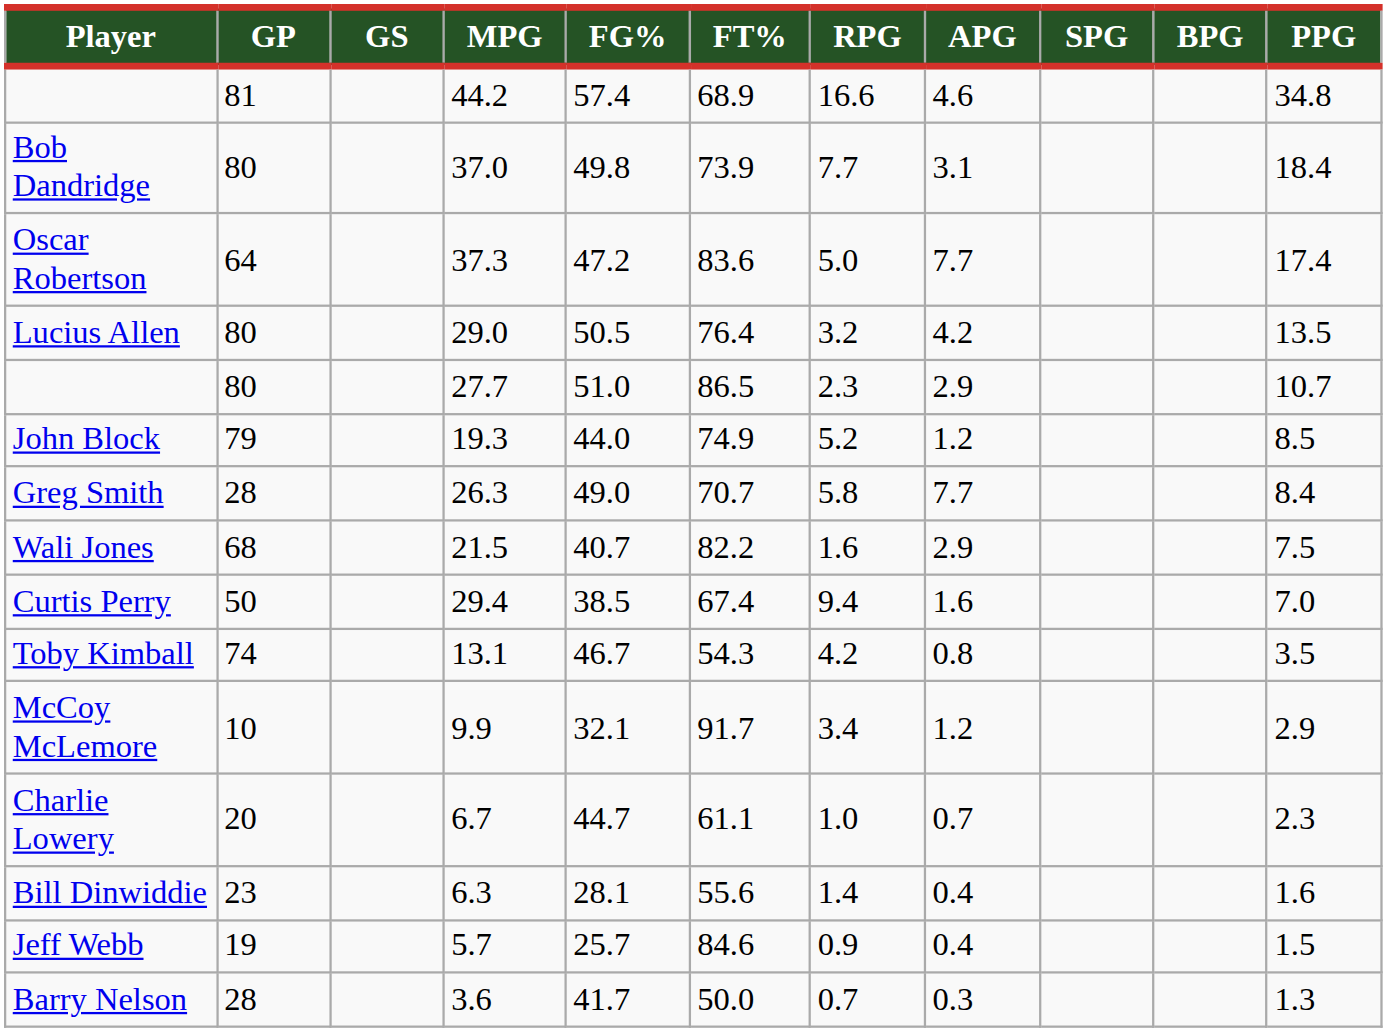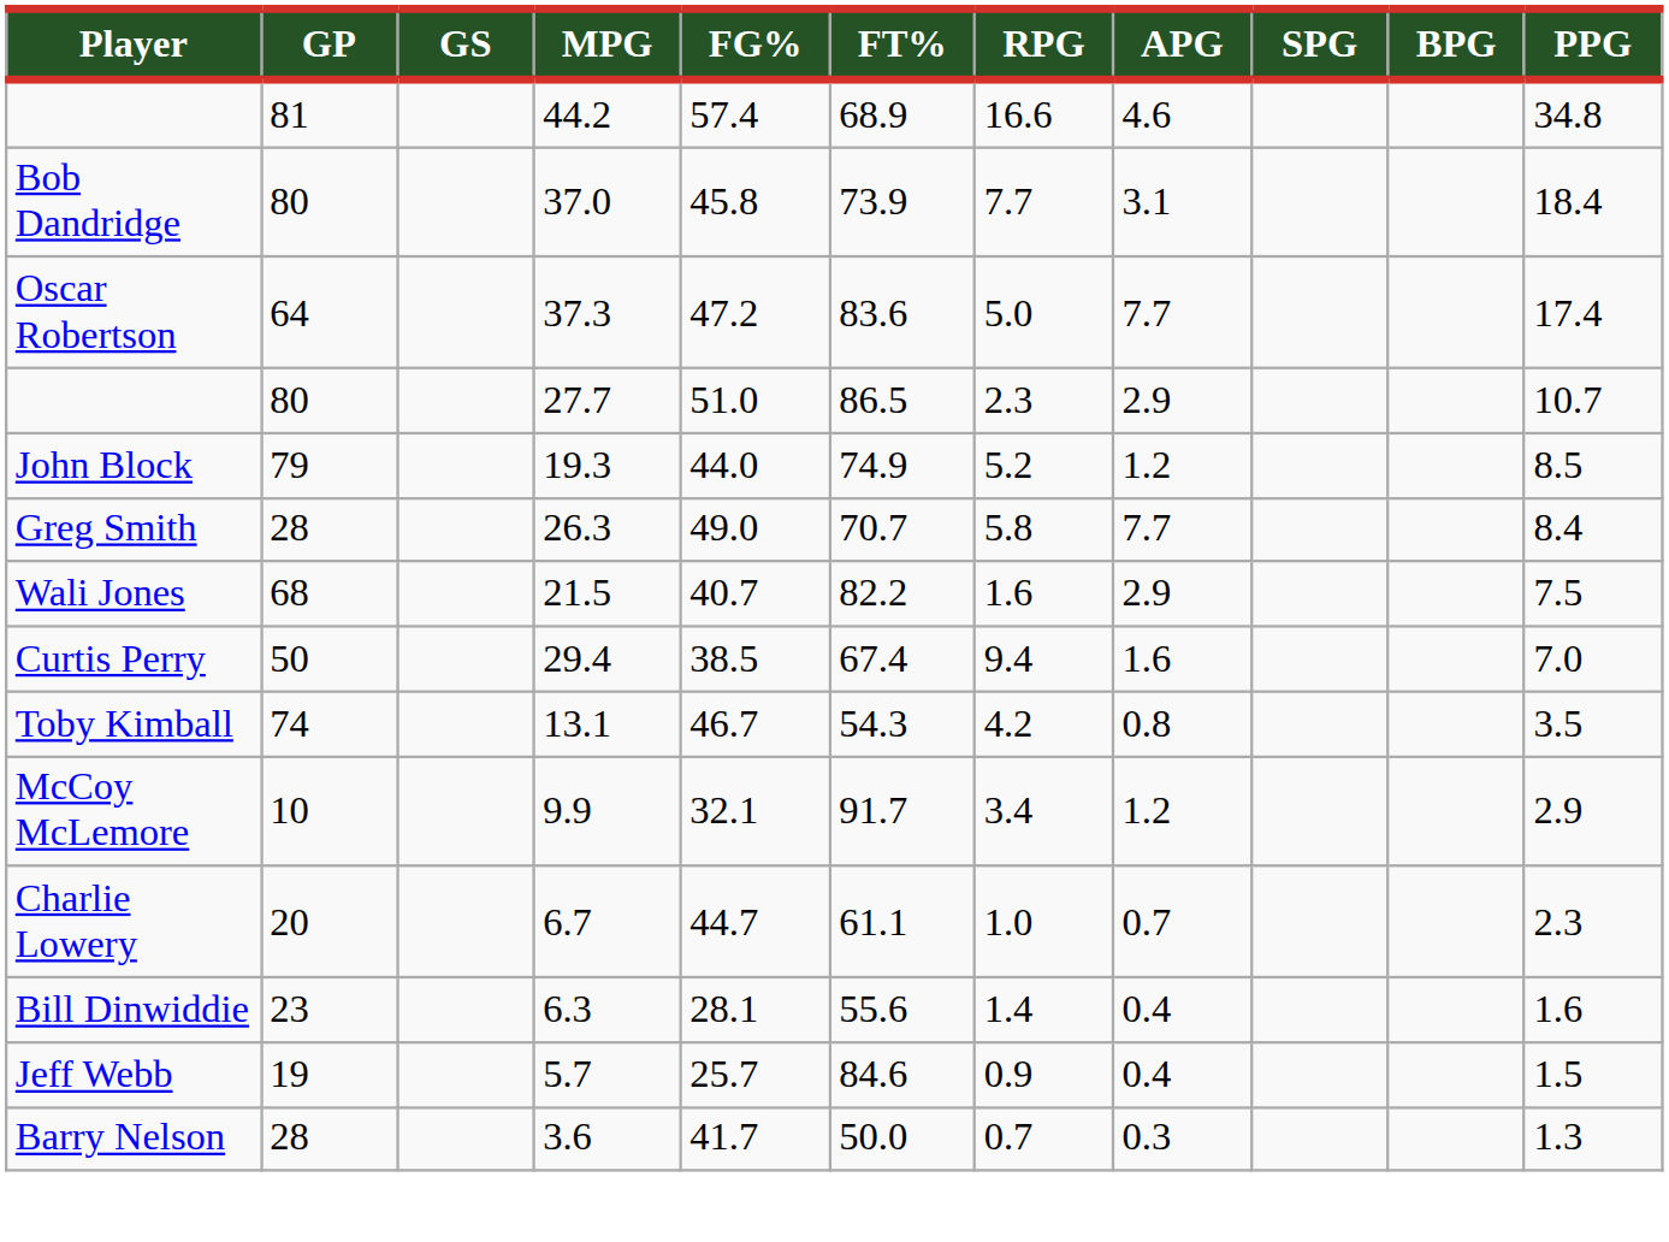Bob Dandridge | FG%: 49.8 -> 45.8
- row: Lucius Allen | 80 | 29.0 | 50.5 | 76.4 | 3.2 | 4.2 | 13.5
